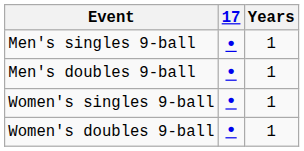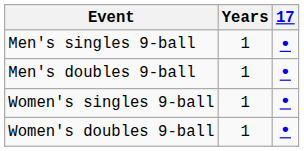columns swapped: 17 <-> Years
